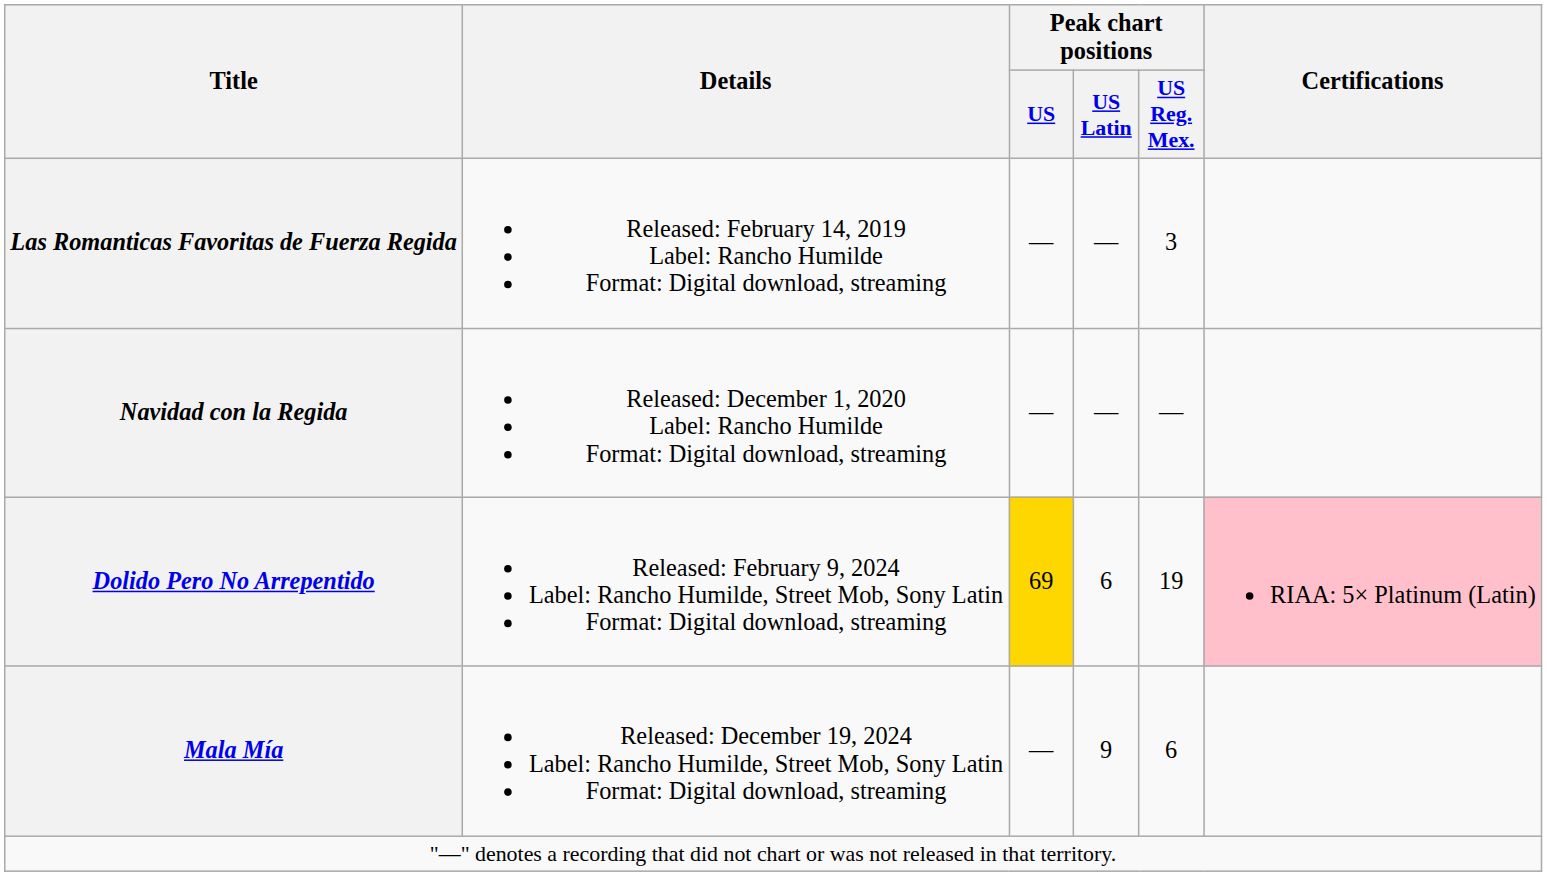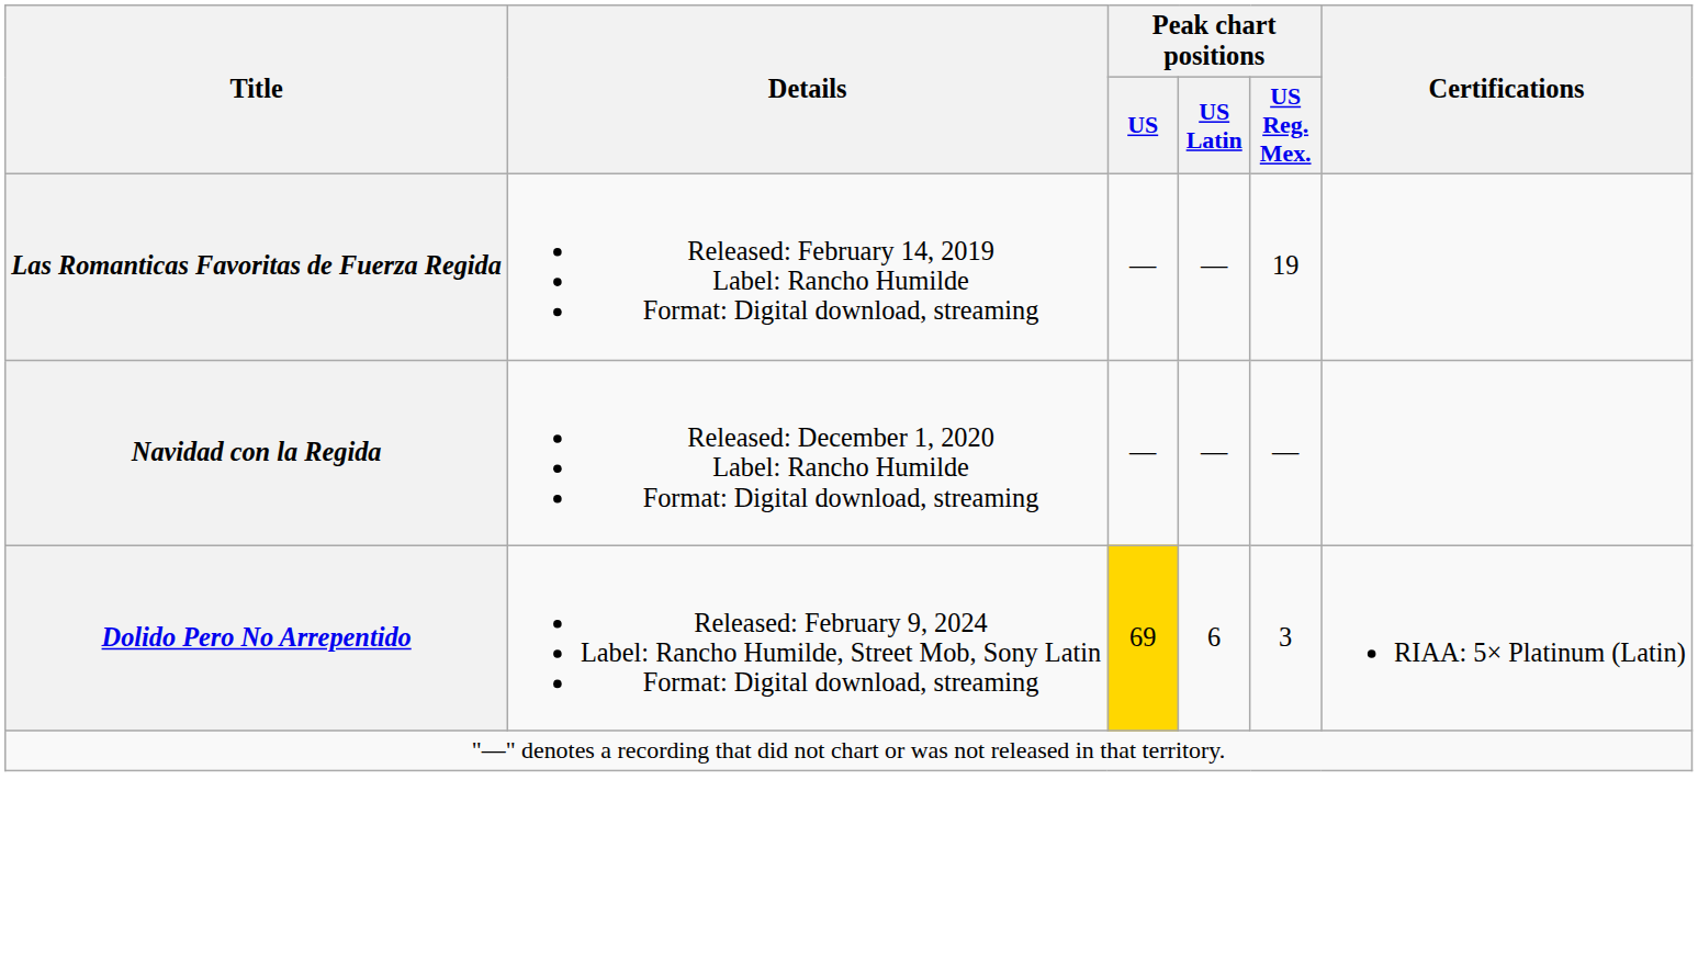Las Romanticas Favoritas de Fuerza Regida | Peak chart positions / US Reg. Mex.: 3 -> 19
Dolido Pero No Arrepentido | Peak chart positions / US Reg. Mex.: 19 -> 3
Dolido Pero No Arrepentido | Certifications: pink background -> no background
- row: Mala Mía | Released: December 19, 2024 Label: Rancho Humilde, Street Mob, Sony Latin Format: Digital download, streaming | — | 9 | 6
